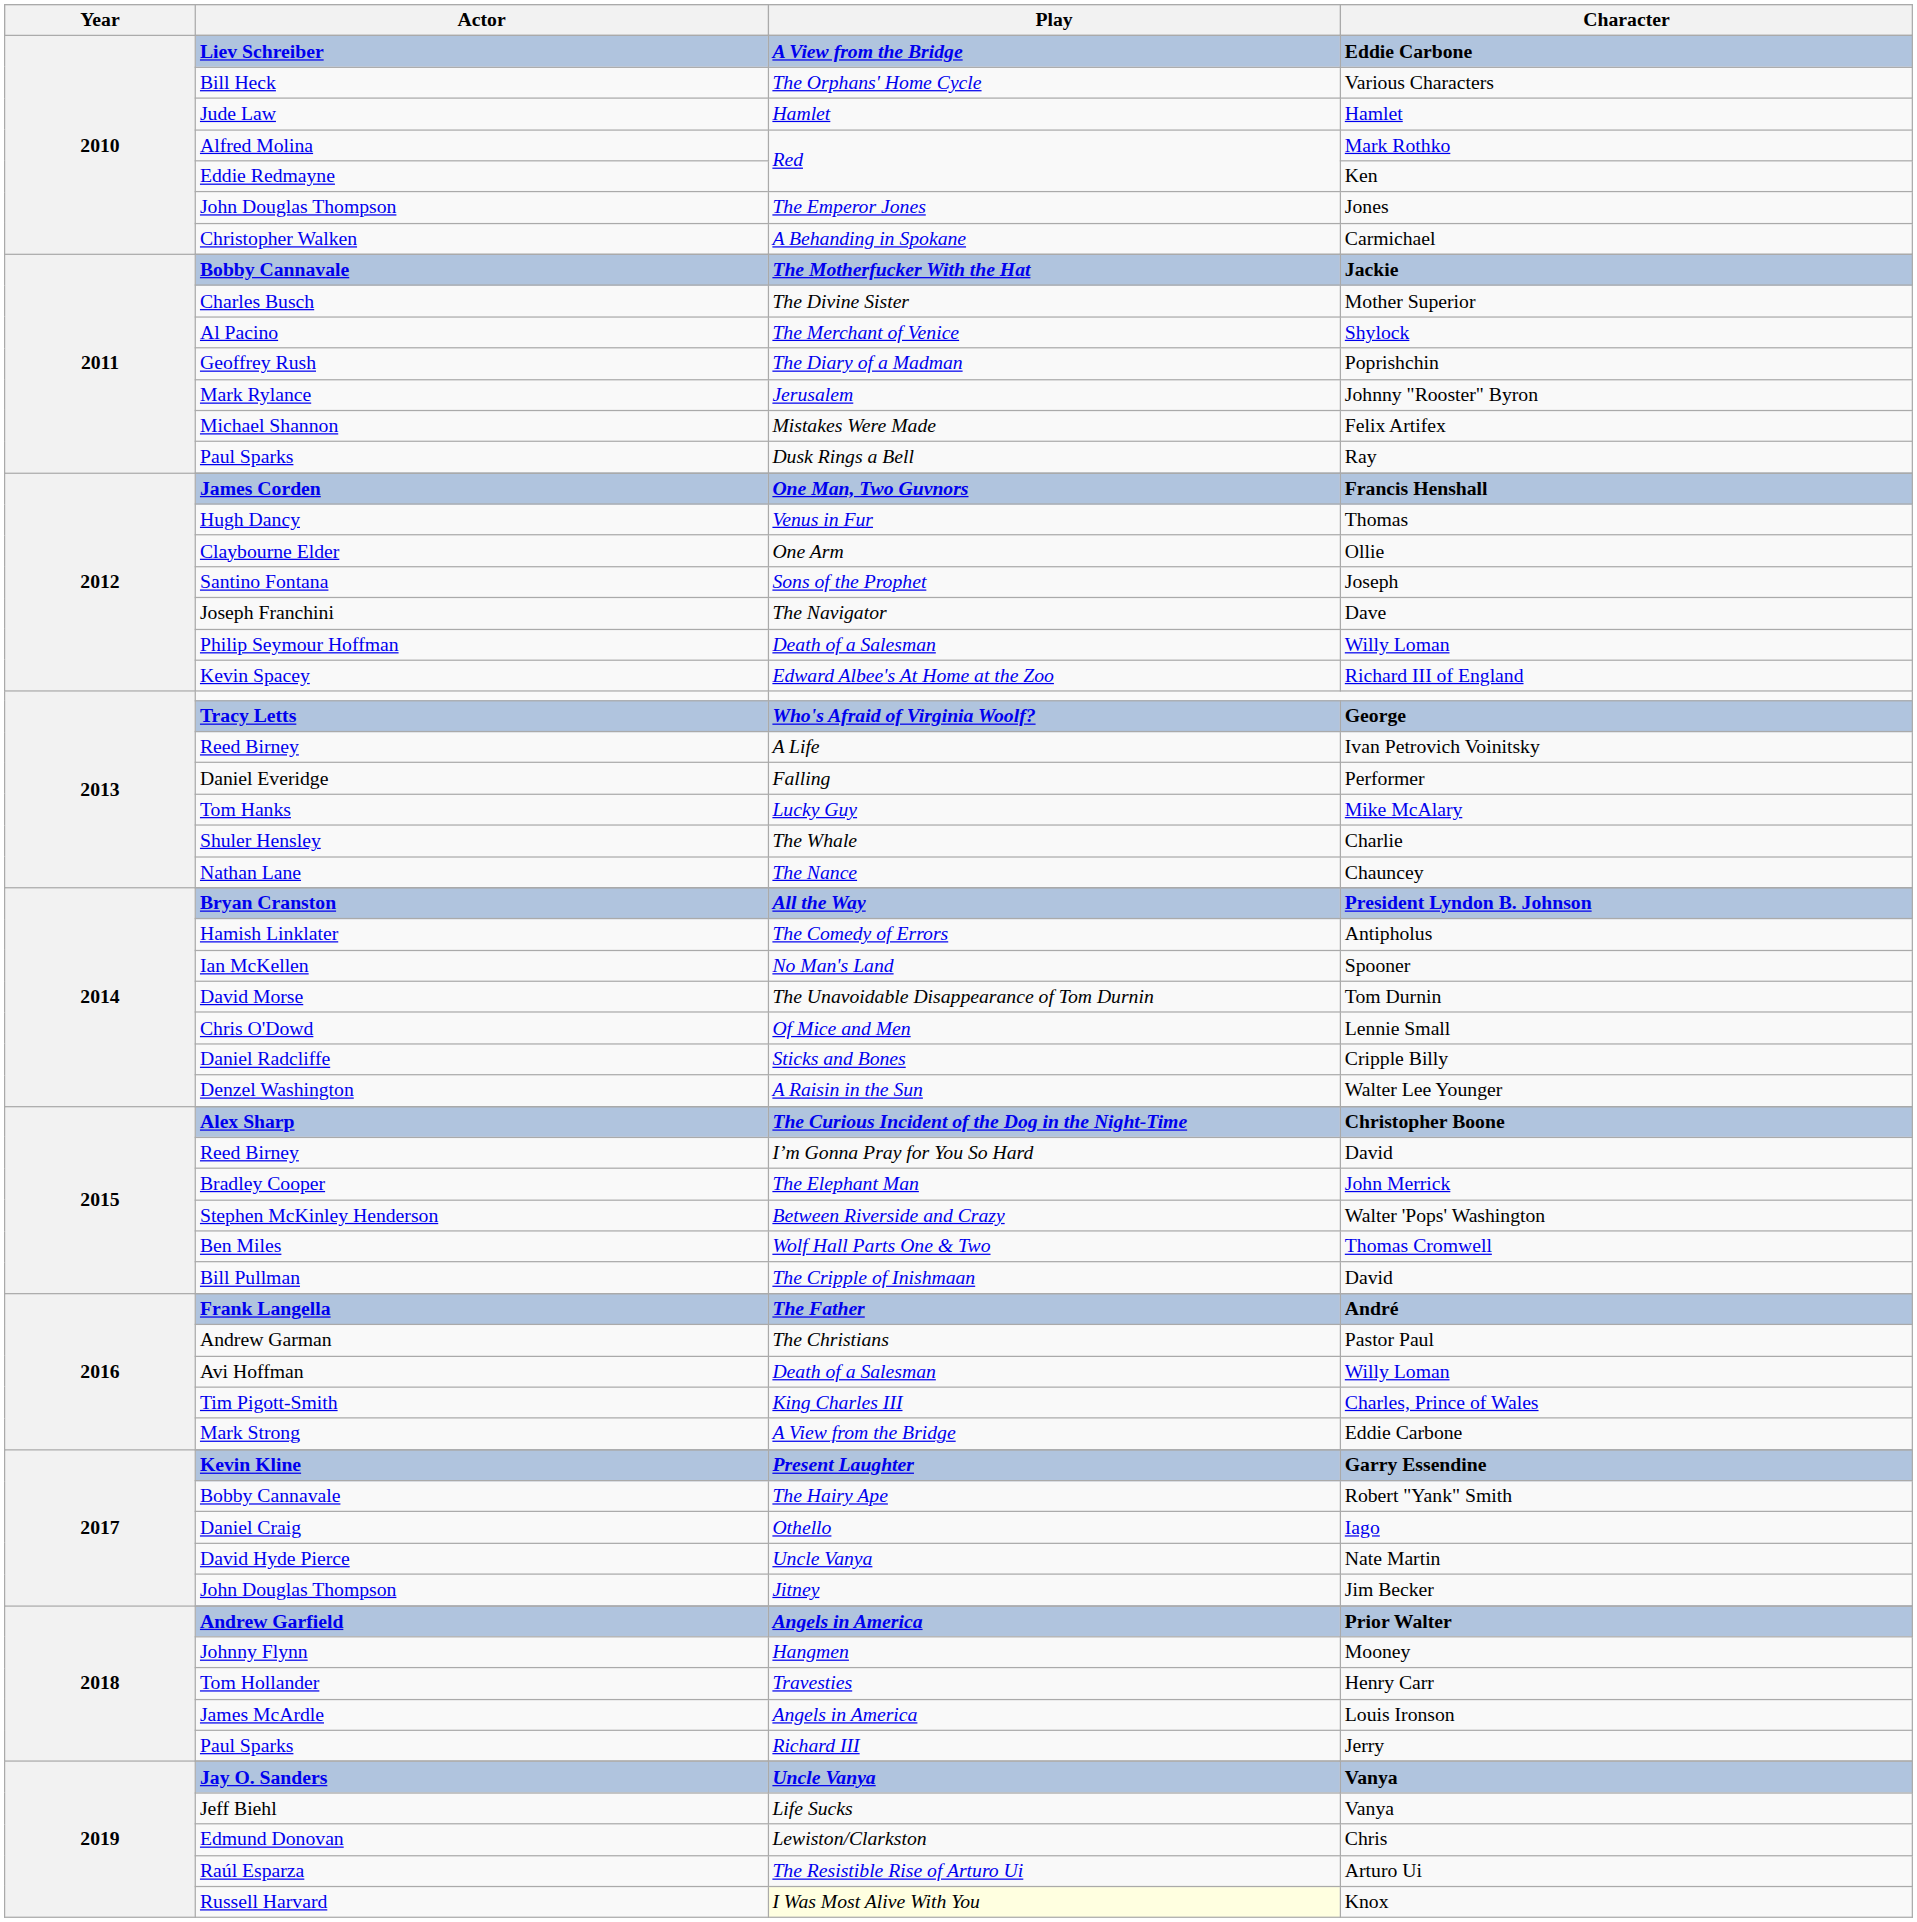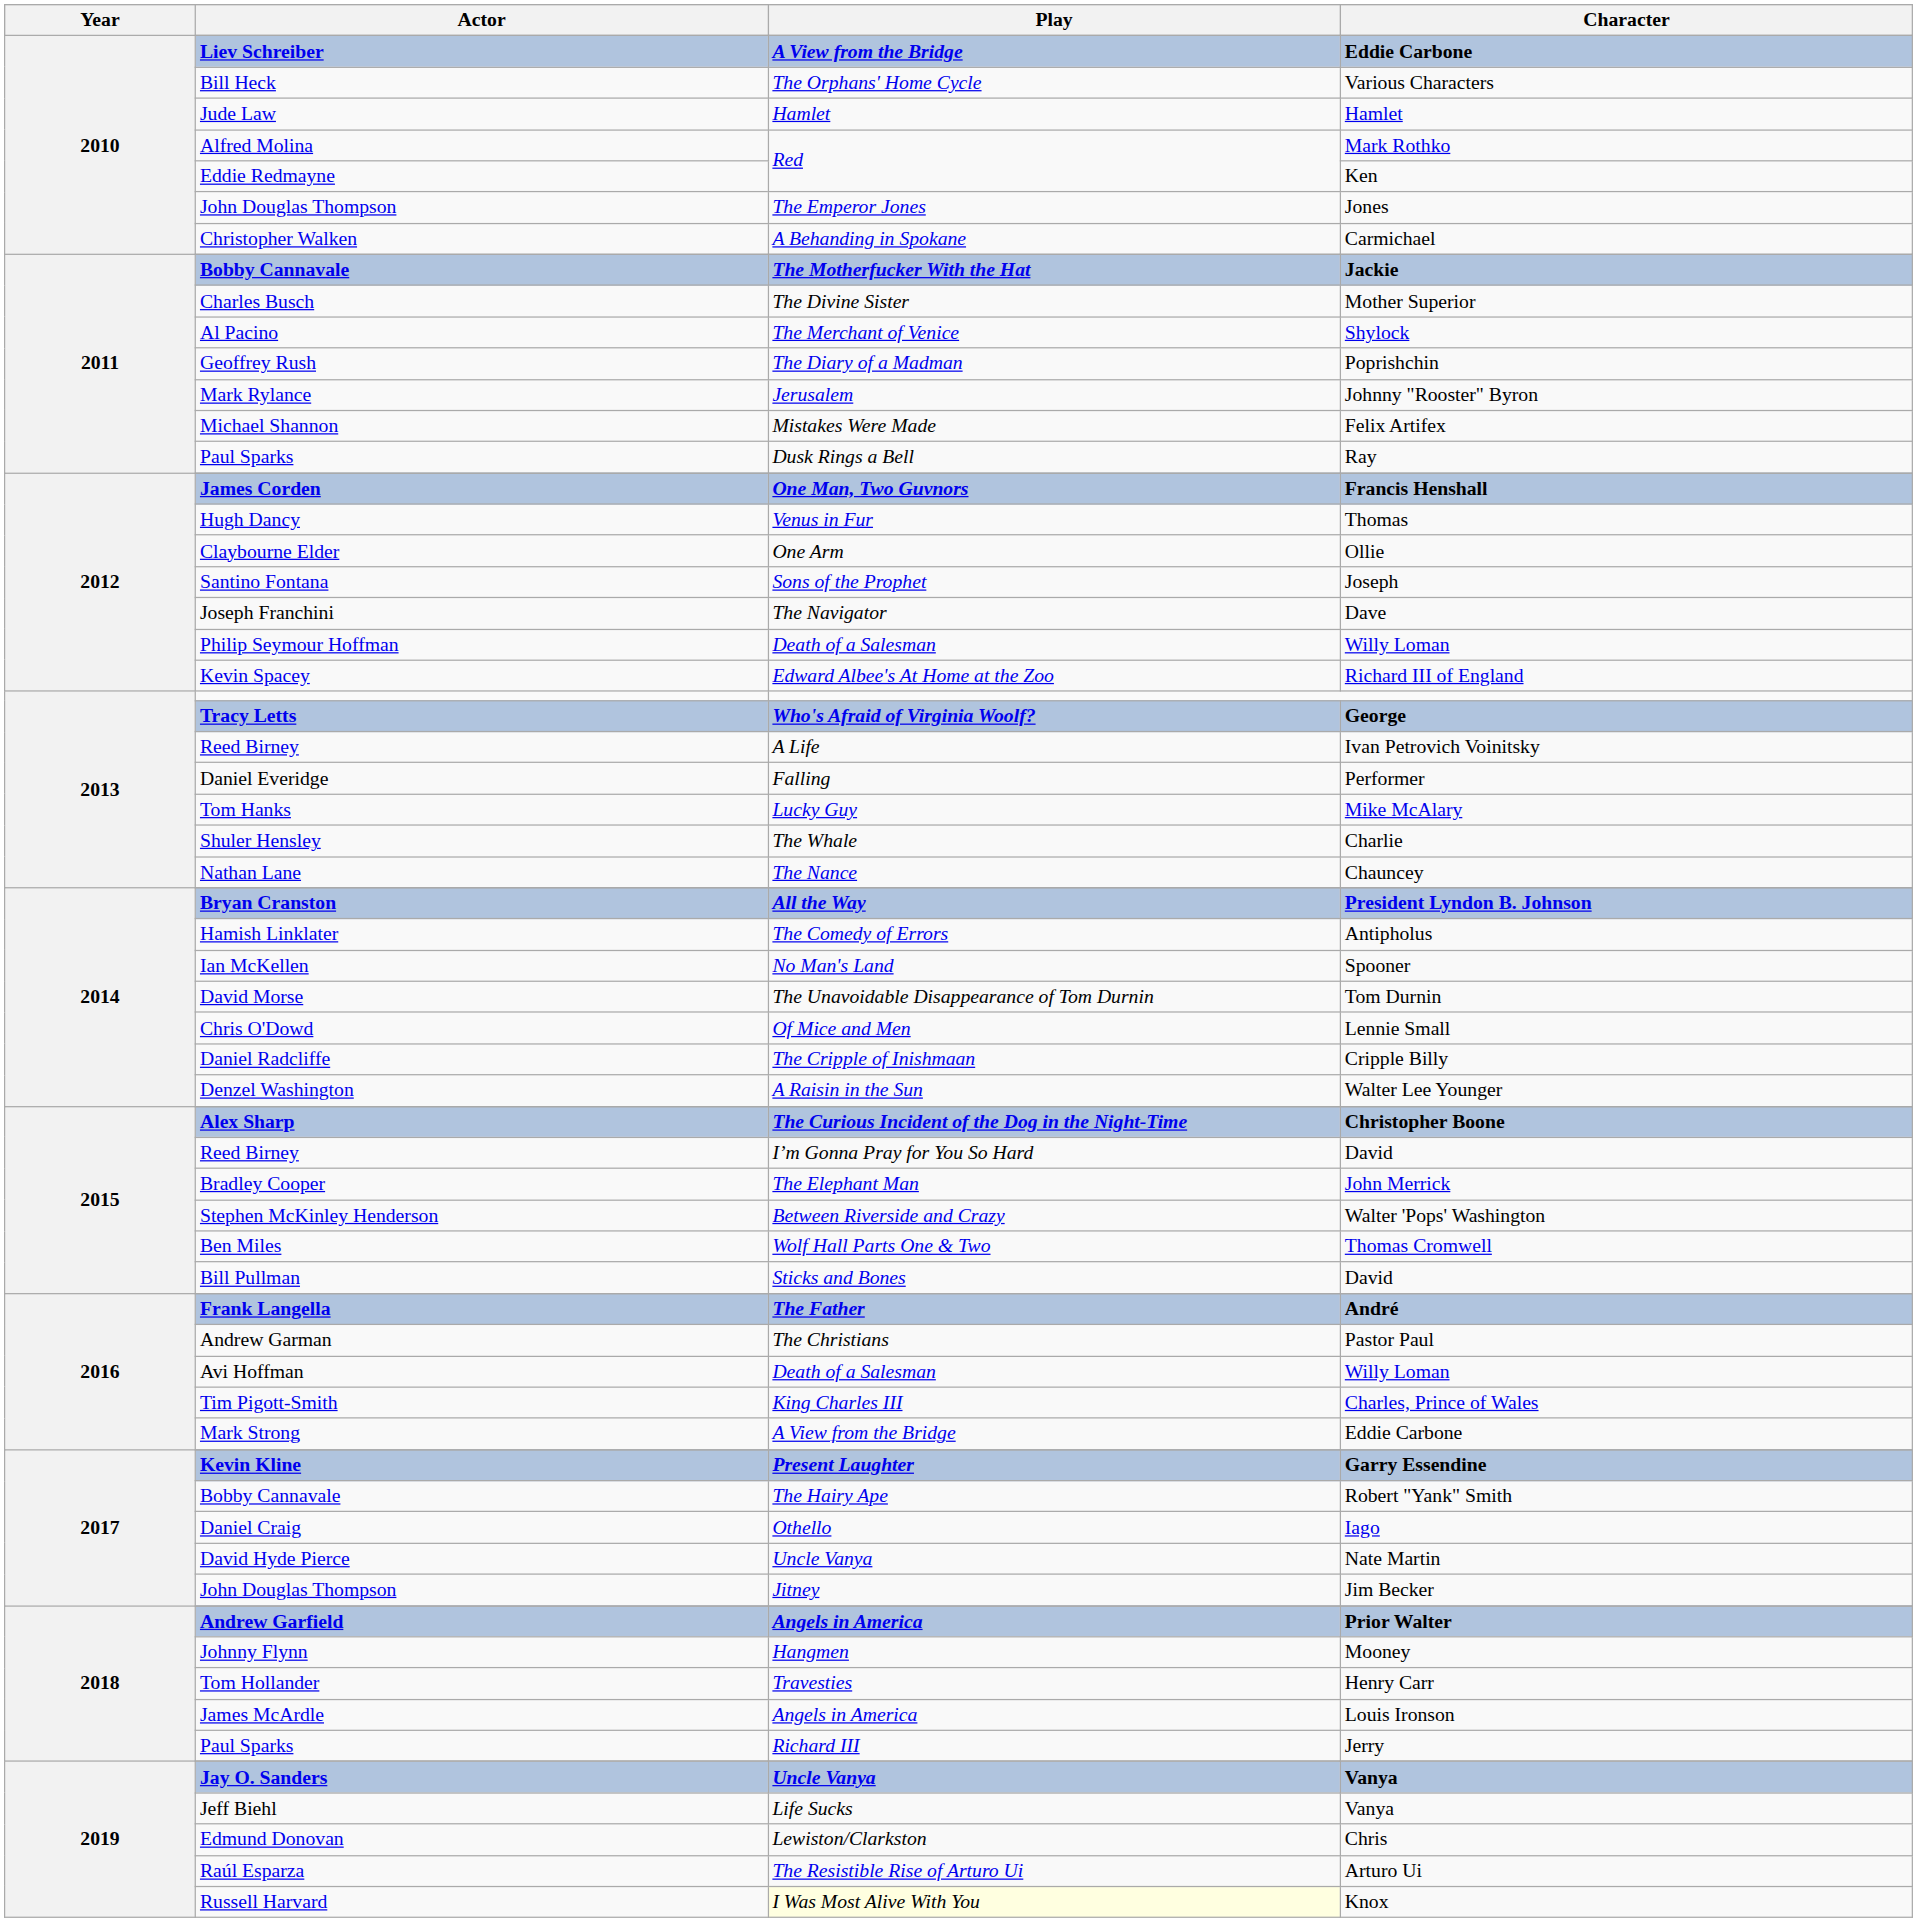Daniel Radcliffe | Play: Sticks and Bones -> The Cripple of Inishmaan
Bill Pullman | Play: The Cripple of Inishmaan -> Sticks and Bones
